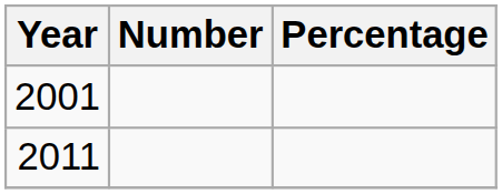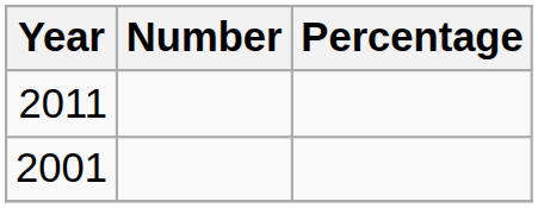rows swapped: 2001 <-> 2011
